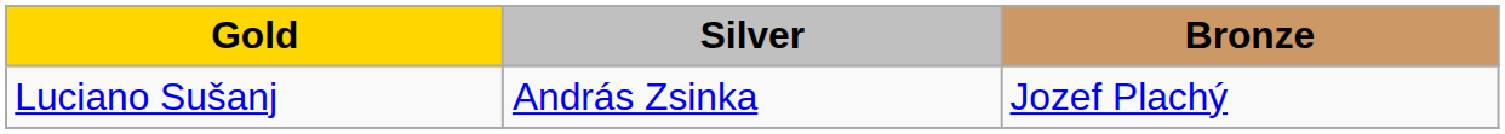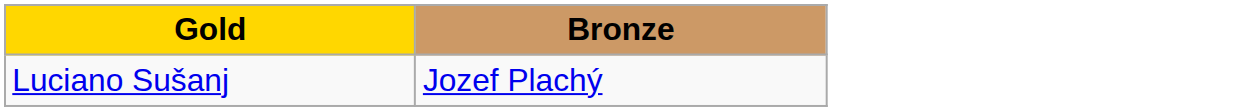- column: Silver | András Zsinka
